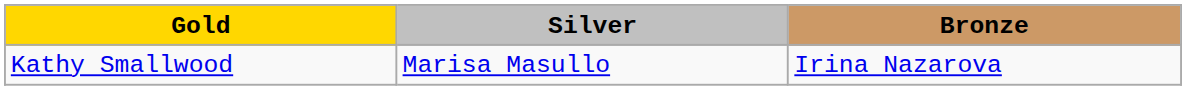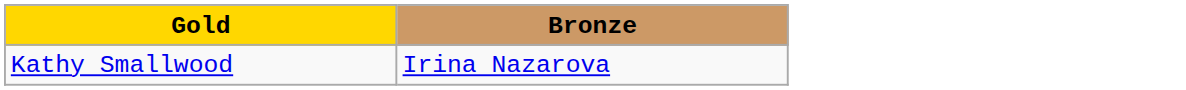- column: Silver | Marisa Masullo
